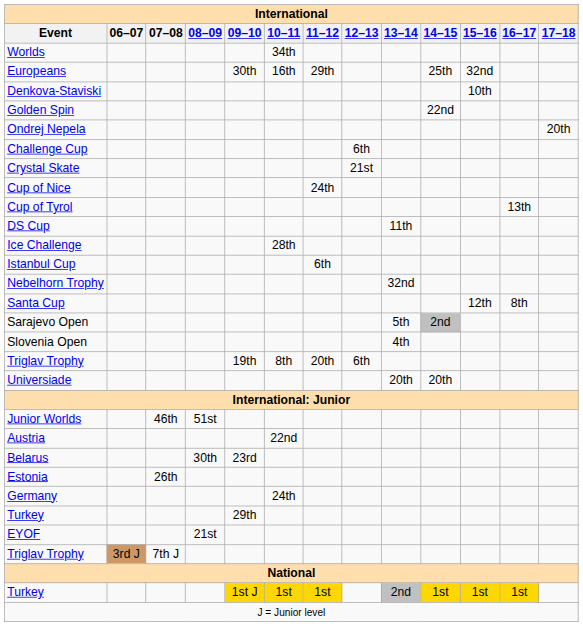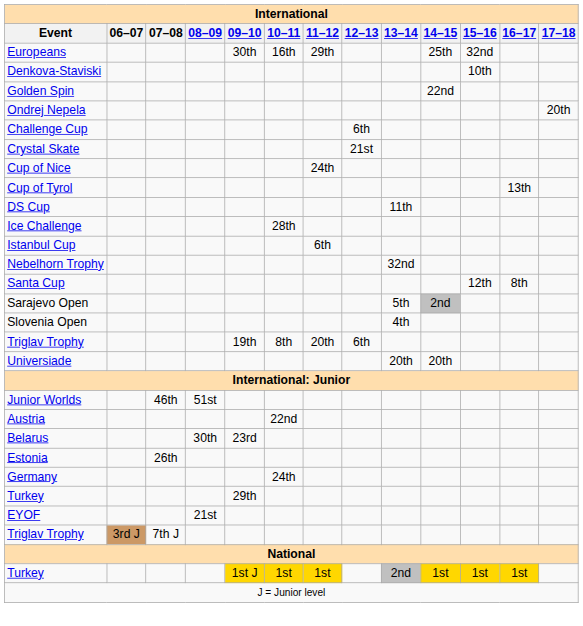- row: Worlds | 34th
